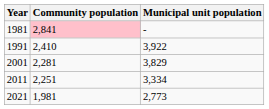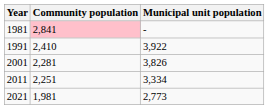2001 | Municipal unit population: 3,829 -> 3,826
